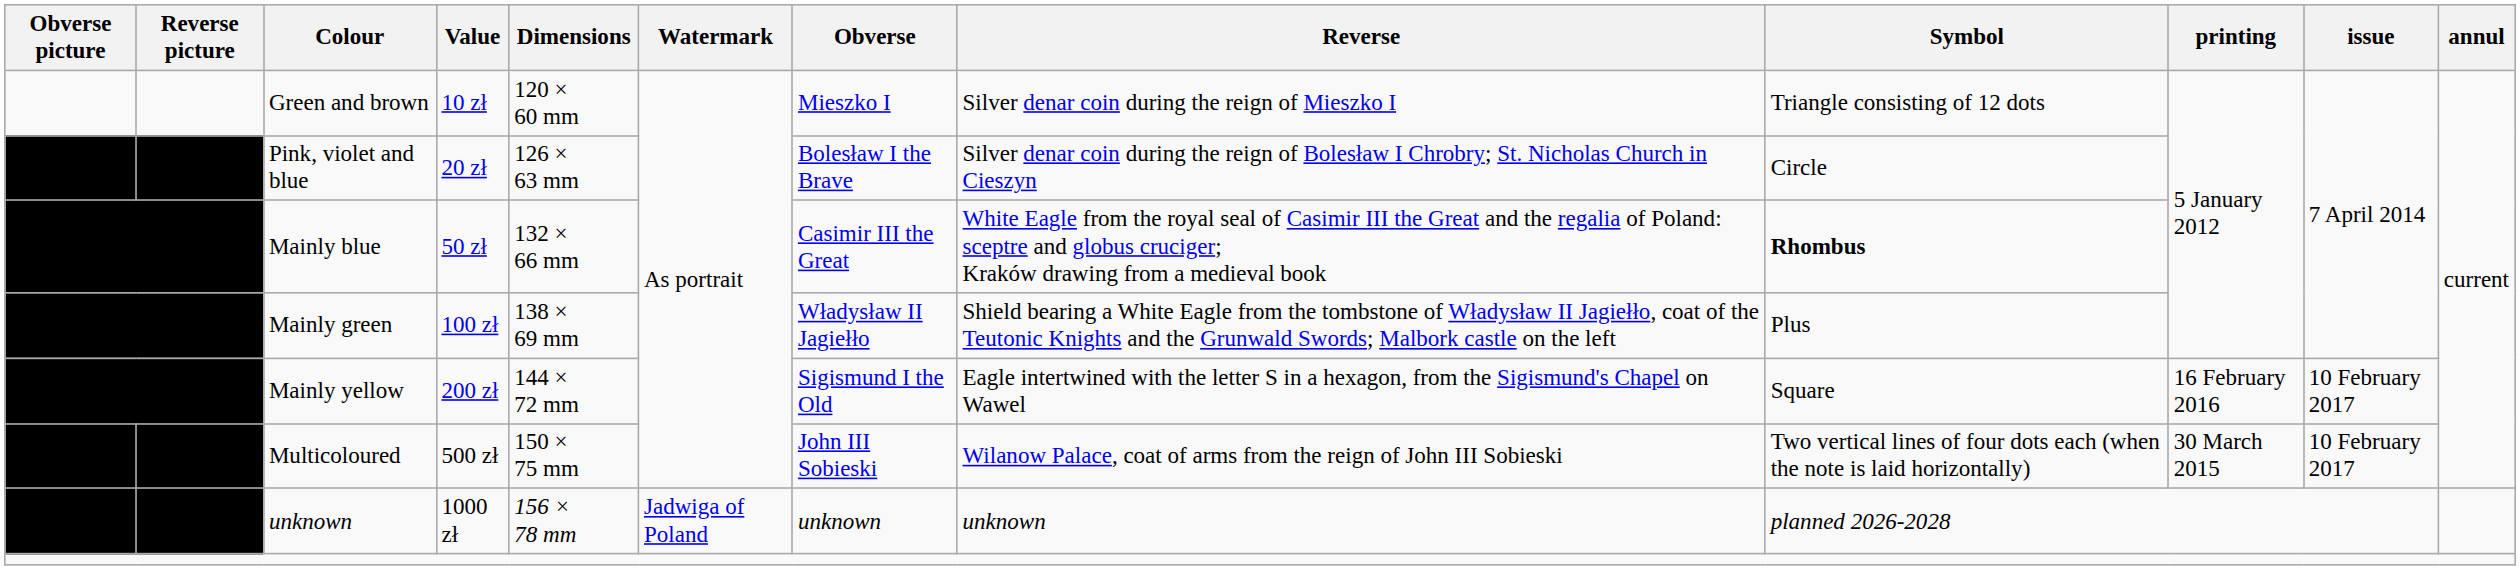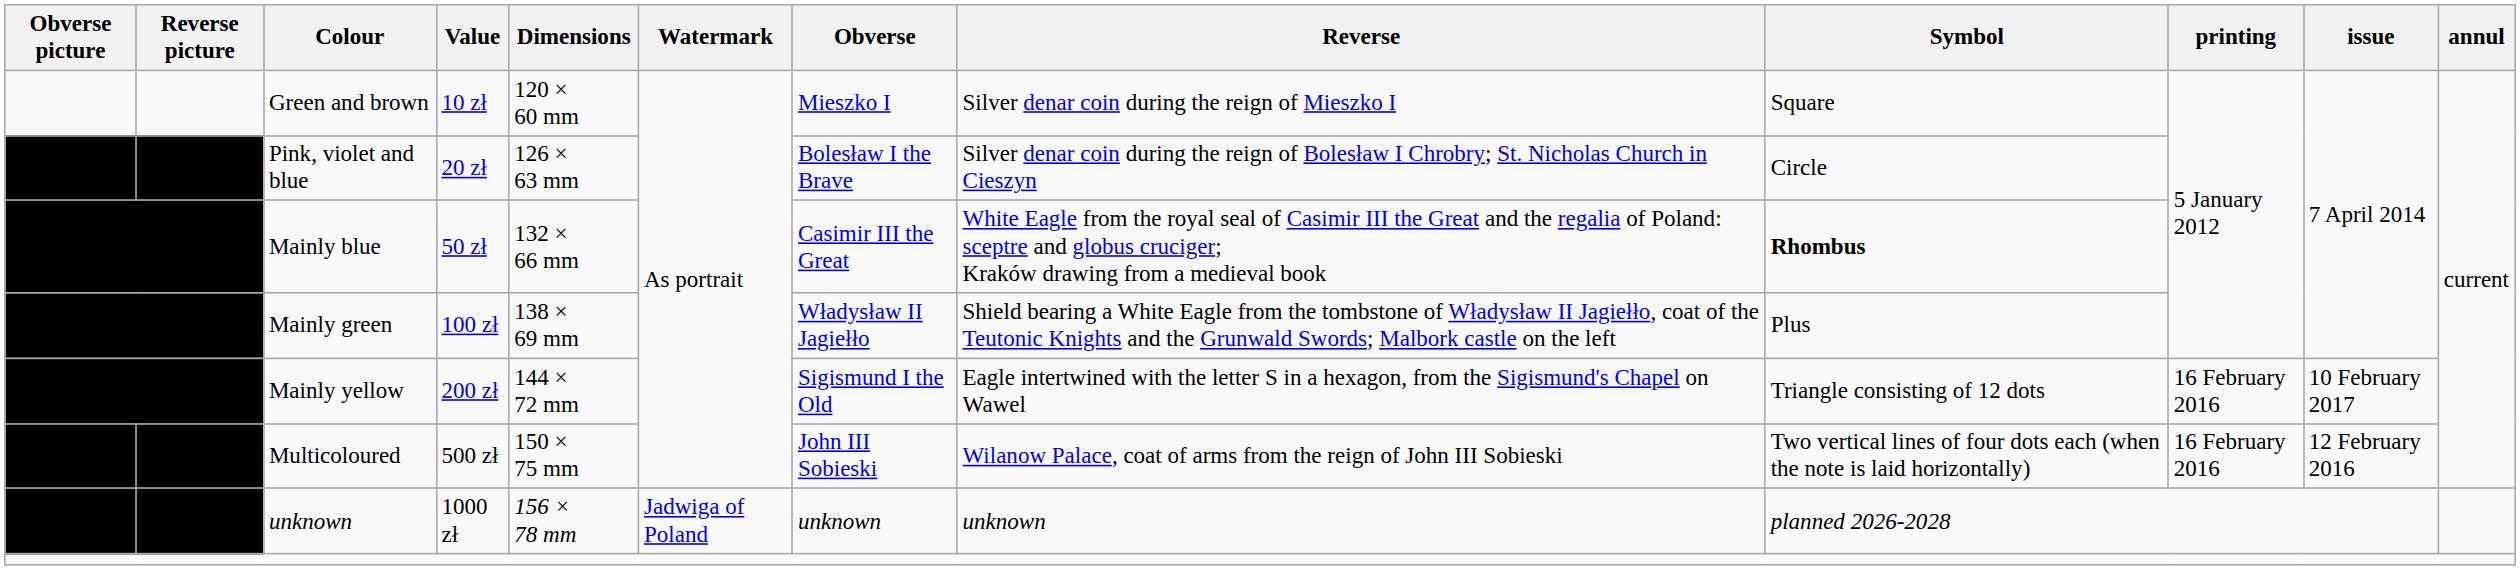Green and brown | Symbol: Triangle consisting of 12 dots -> Square
Mainly yellow | Symbol: Square -> Triangle consisting of 12 dots
Multicoloured | printing: 30 March 2015 -> 16 February 2016
Multicoloured | issue: 10 February 2017 -> 12 February 2016
